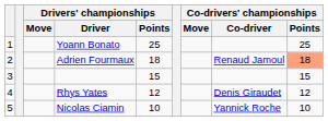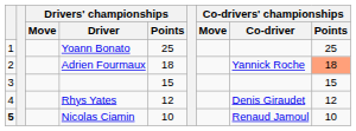Adrien Fourmaux | Co-drivers' championships / Co-driver: Renaud Jamoul -> Yannick Roche
Nicolas Ciamin | column 1: normal -> bold
Nicolas Ciamin | Co-drivers' championships / Co-driver: Yannick Roche -> Renaud Jamoul
